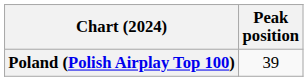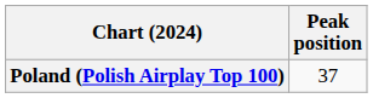Poland (Polish Airplay Top 100) | Peak position: 39 -> 37
